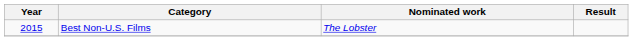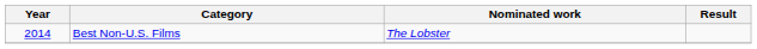Best Non-U.S. Films | Year: 2015 -> 2014
